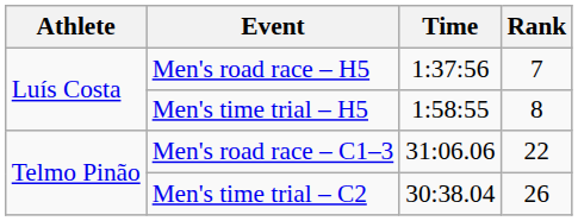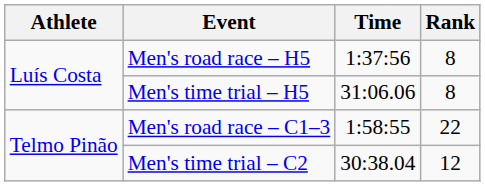Men's road race – H5 | Rank: 7 -> 8
Men's time trial – H5 | Time: 1:58:55 -> 31:06.06
Men's road race – C1–3 | Time: 31:06.06 -> 1:58:55
Men's time trial – C2 | Rank: 26 -> 12
